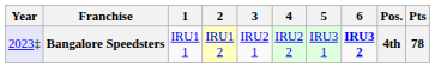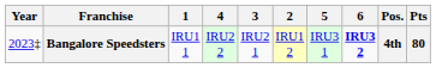columns swapped: 2 <-> 4
Bangalore Speedsters | Year: lavender background -> no background
Bangalore Speedsters | Pts: 78 -> 80
